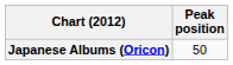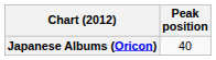Japanese Albums (Oricon) | Peak position: 50 -> 40
